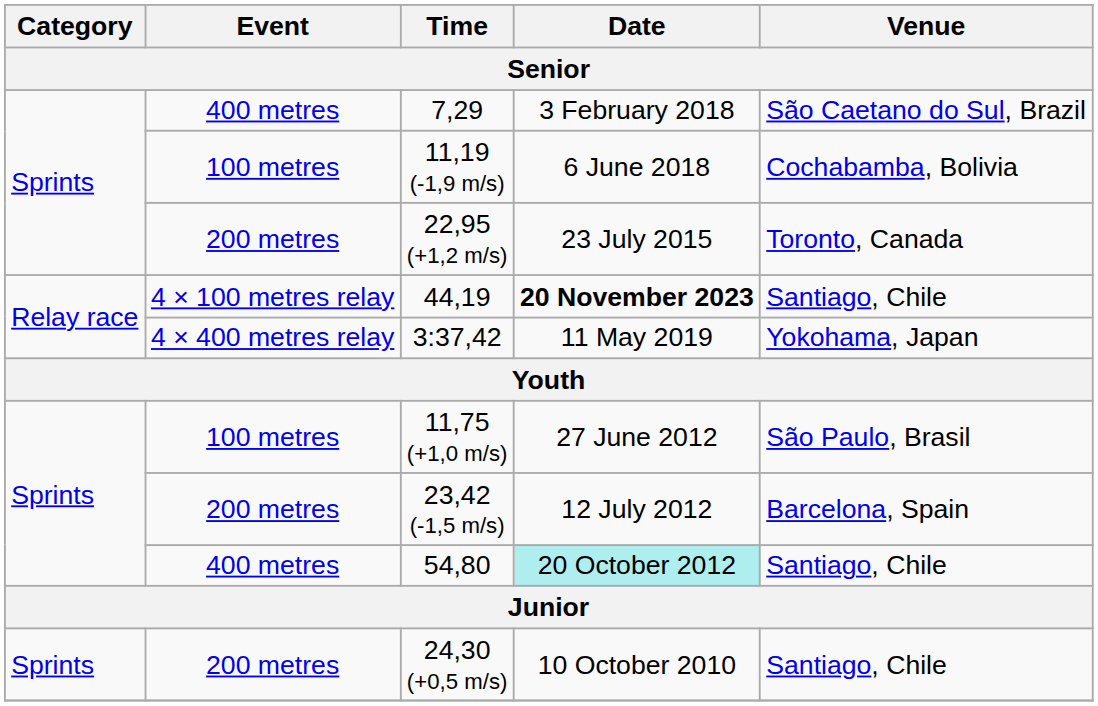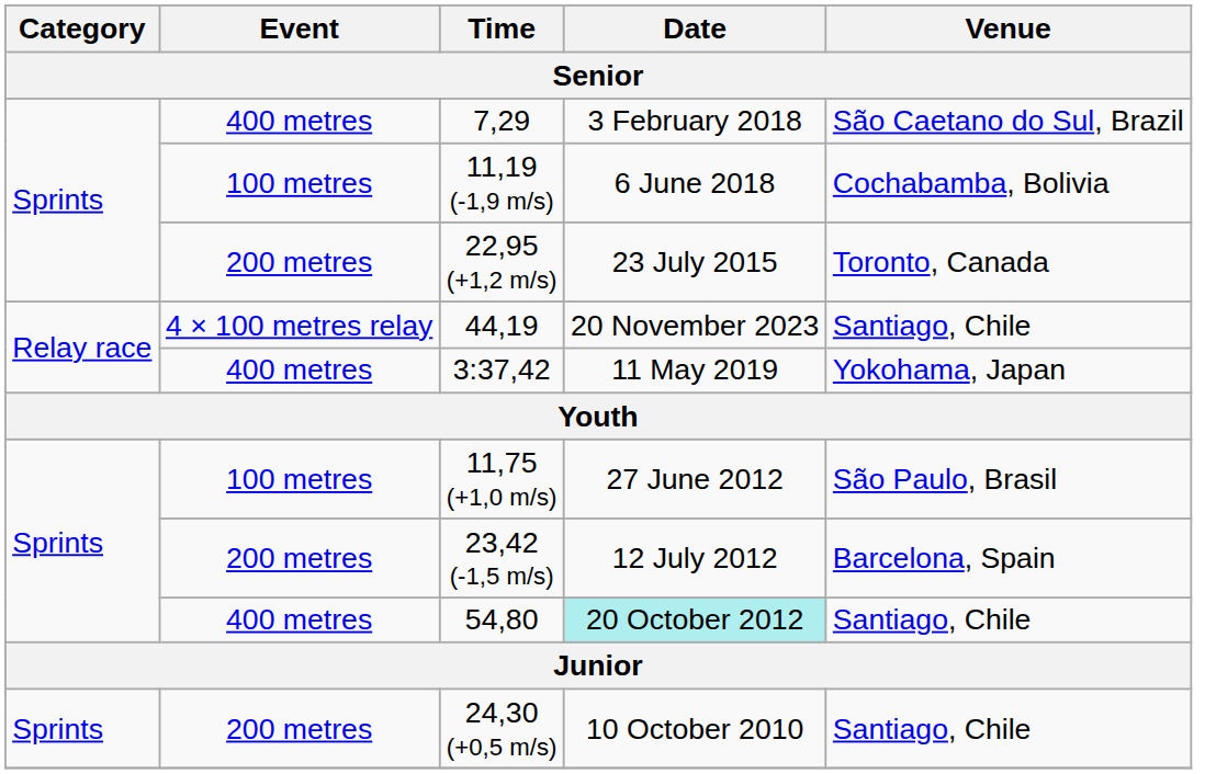44,19 | Date: bold -> normal
3:37,42 | Event: 4 × 400 metres relay -> 400 metres
